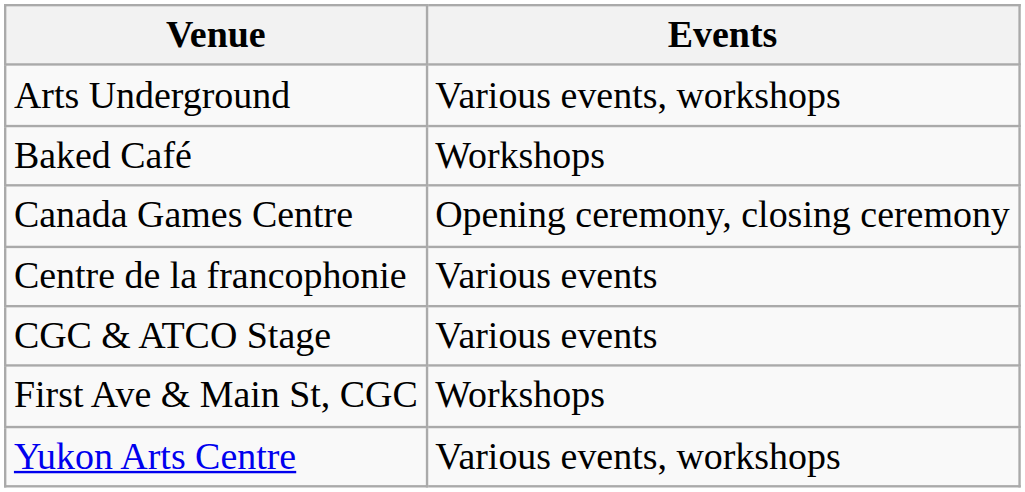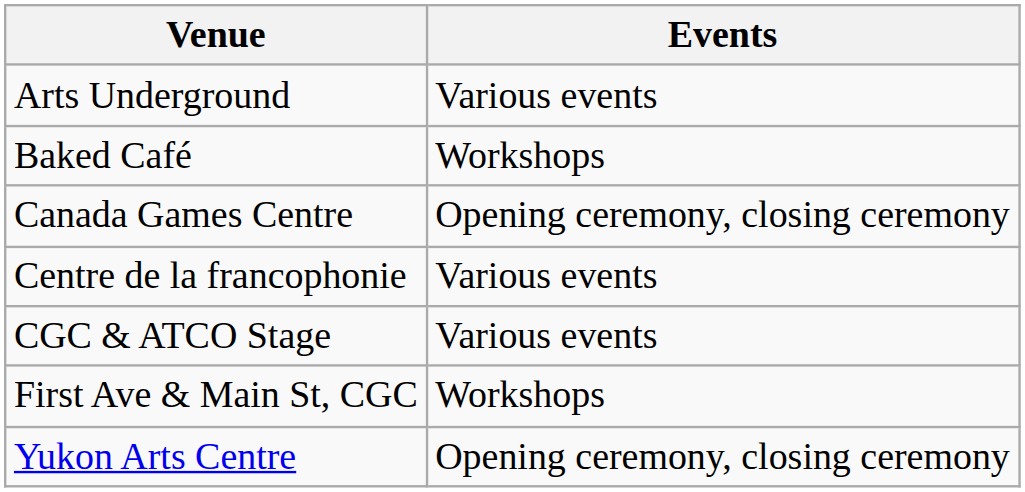Arts Underground | Events: Various events, workshops -> Various events
Yukon Arts Centre | Events: Various events, workshops -> Opening ceremony, closing ceremony
